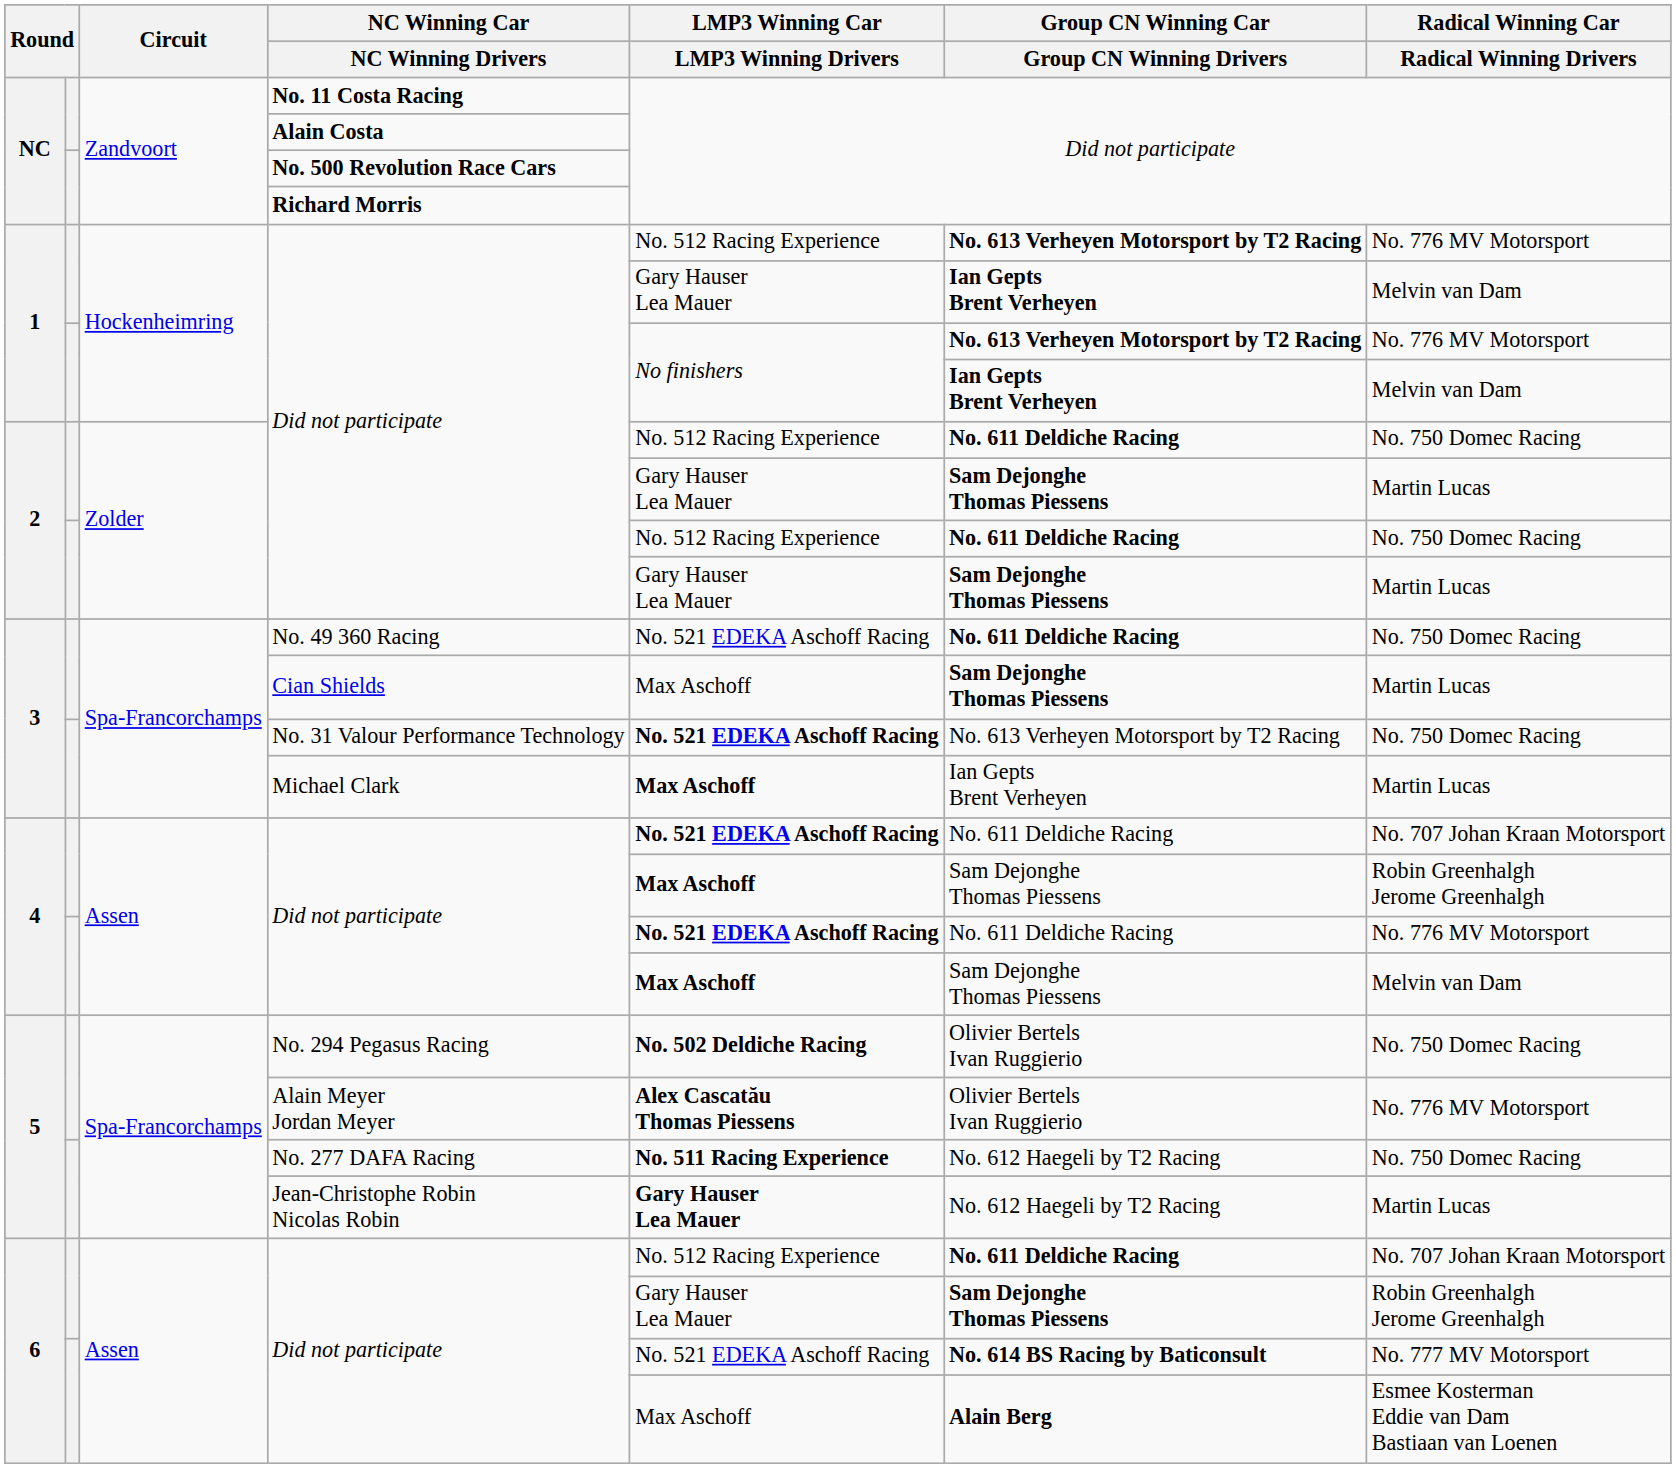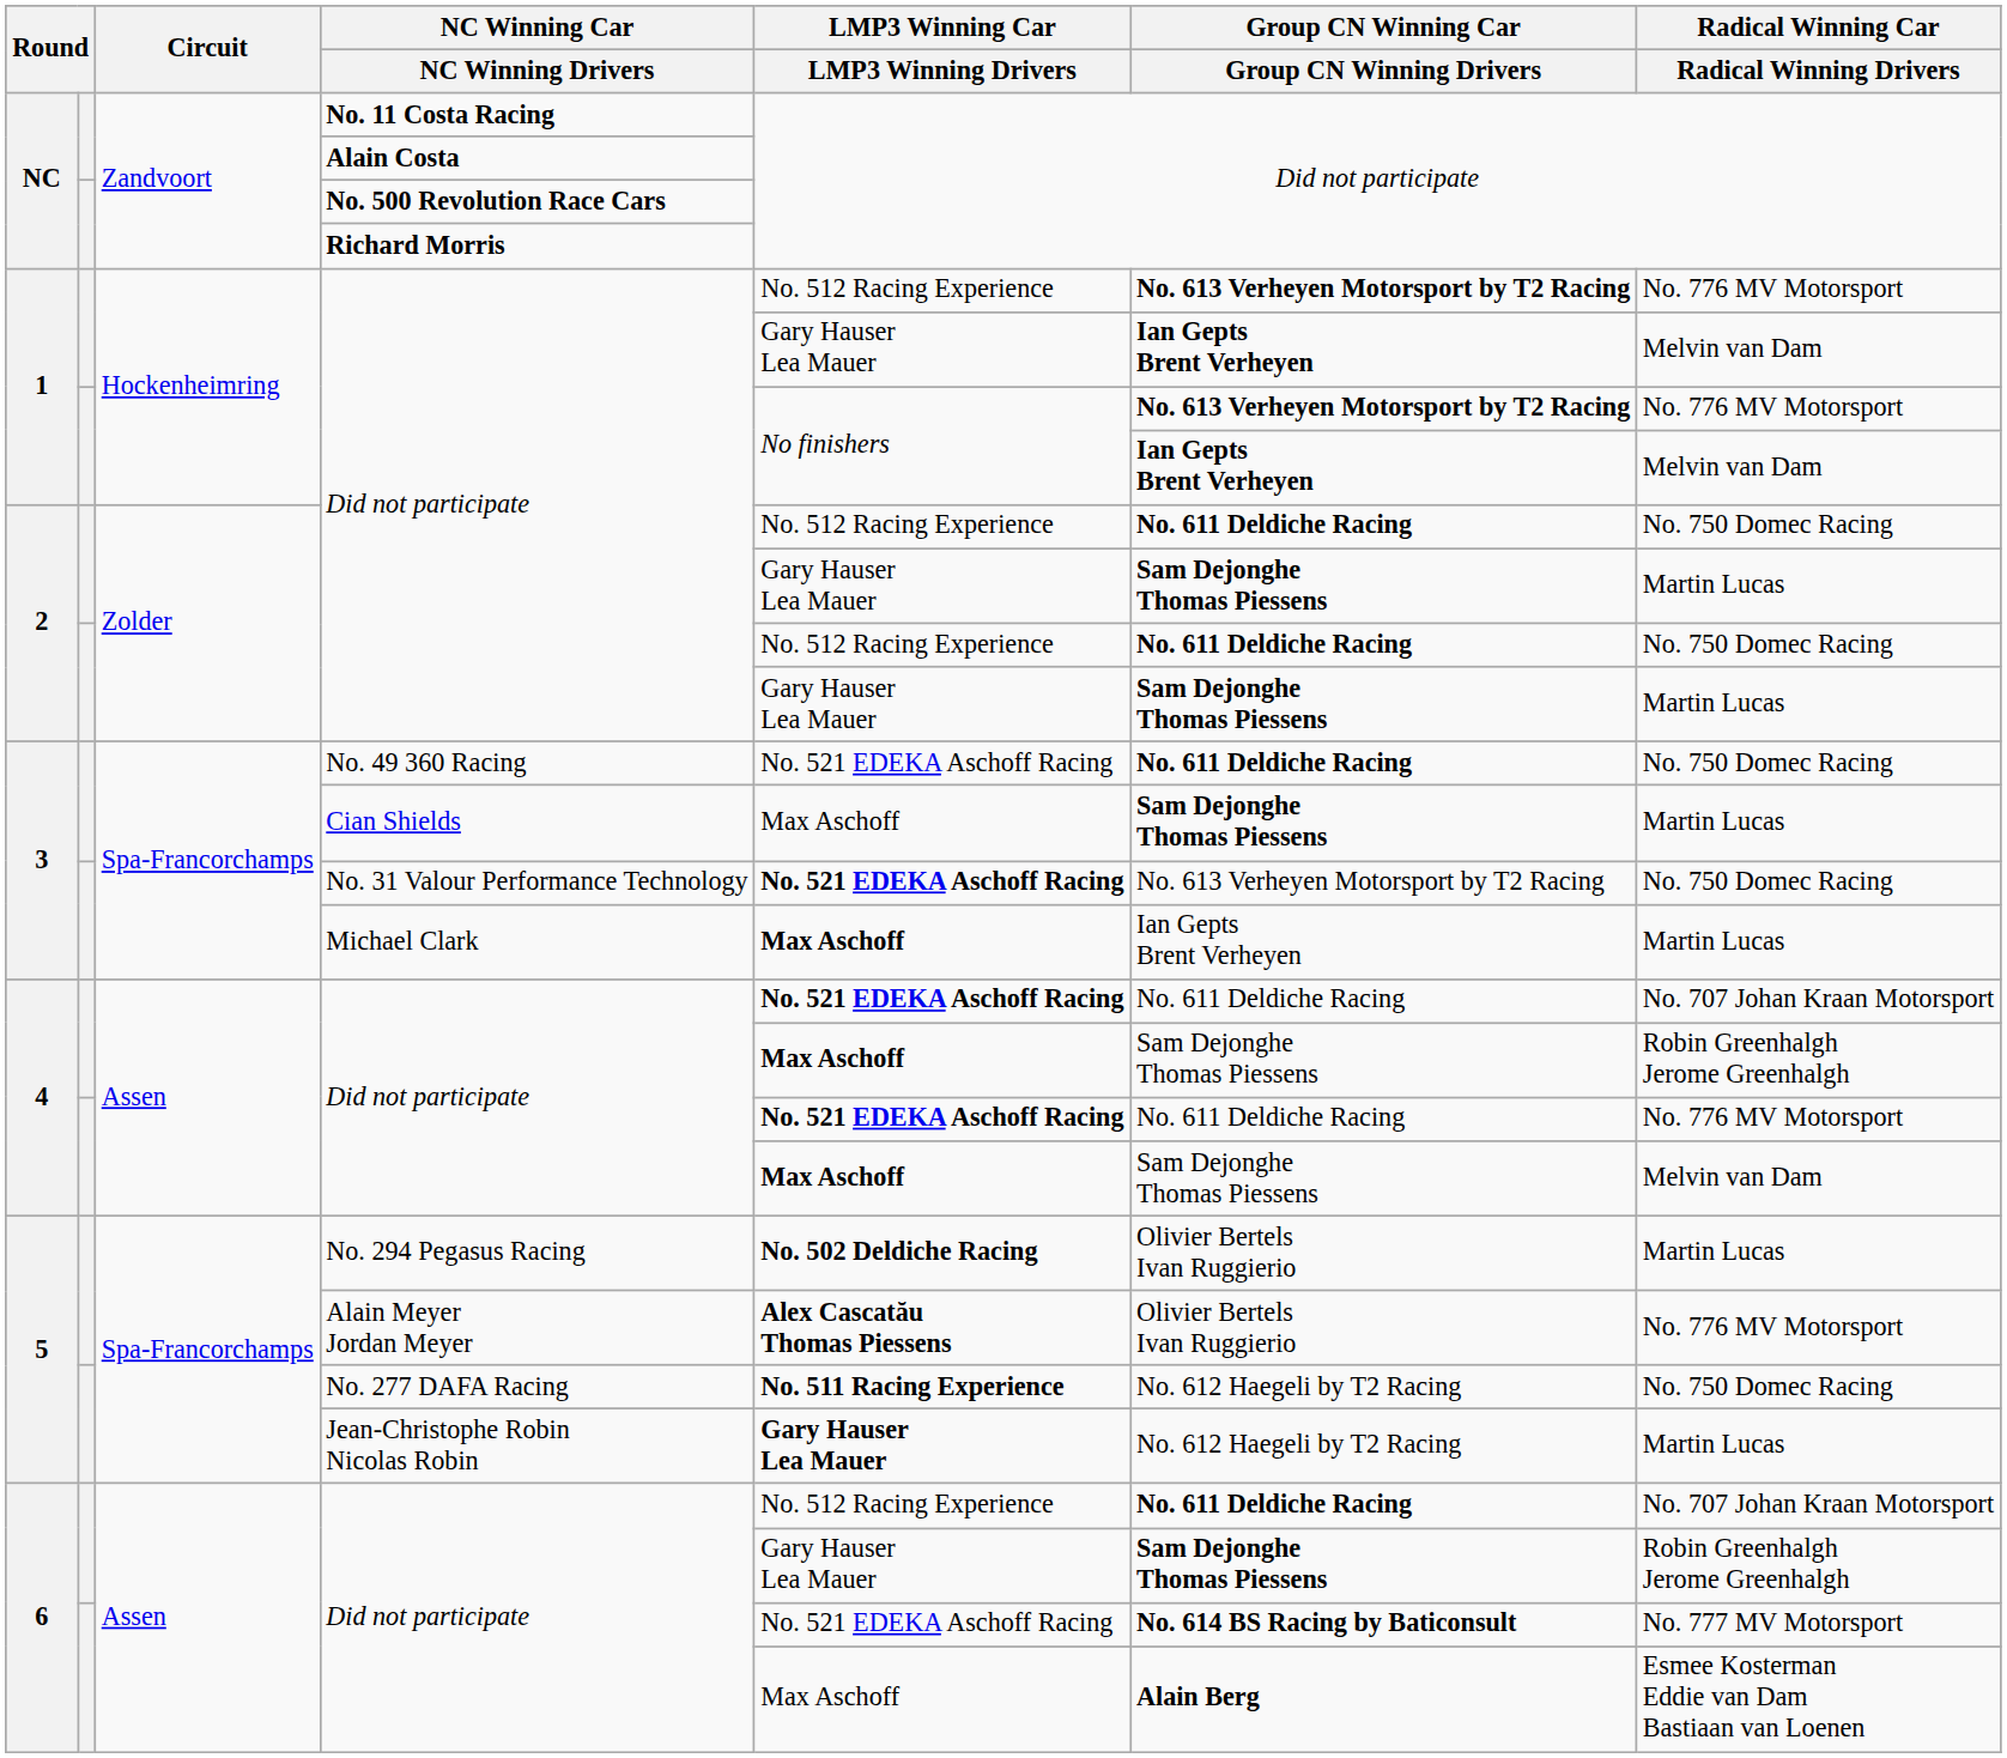No. 294 Pegasus Racing | Radical Winning Car / Radical Winning Drivers: No. 750 Domec Racing -> Martin Lucas
